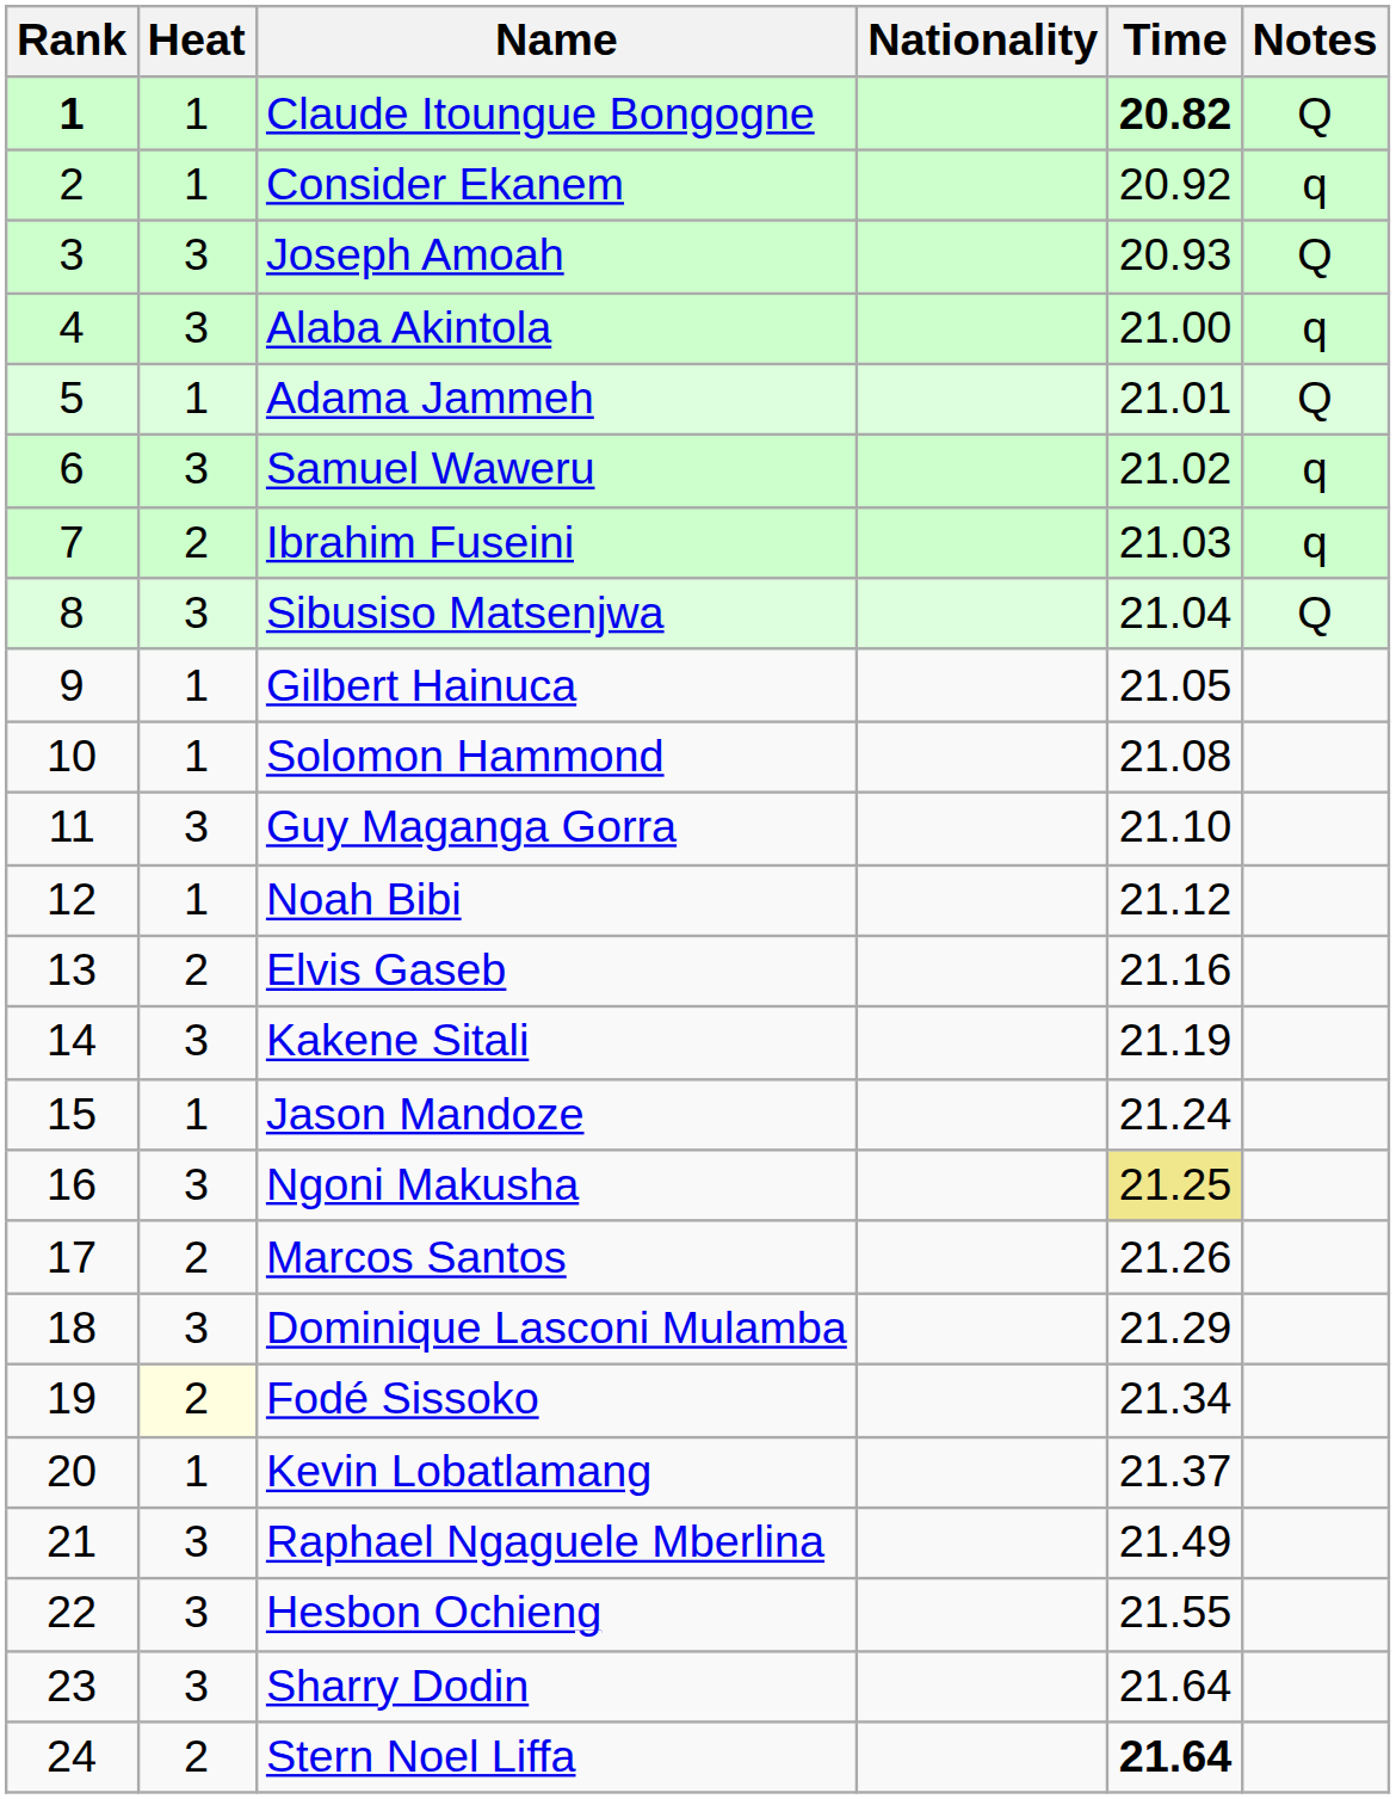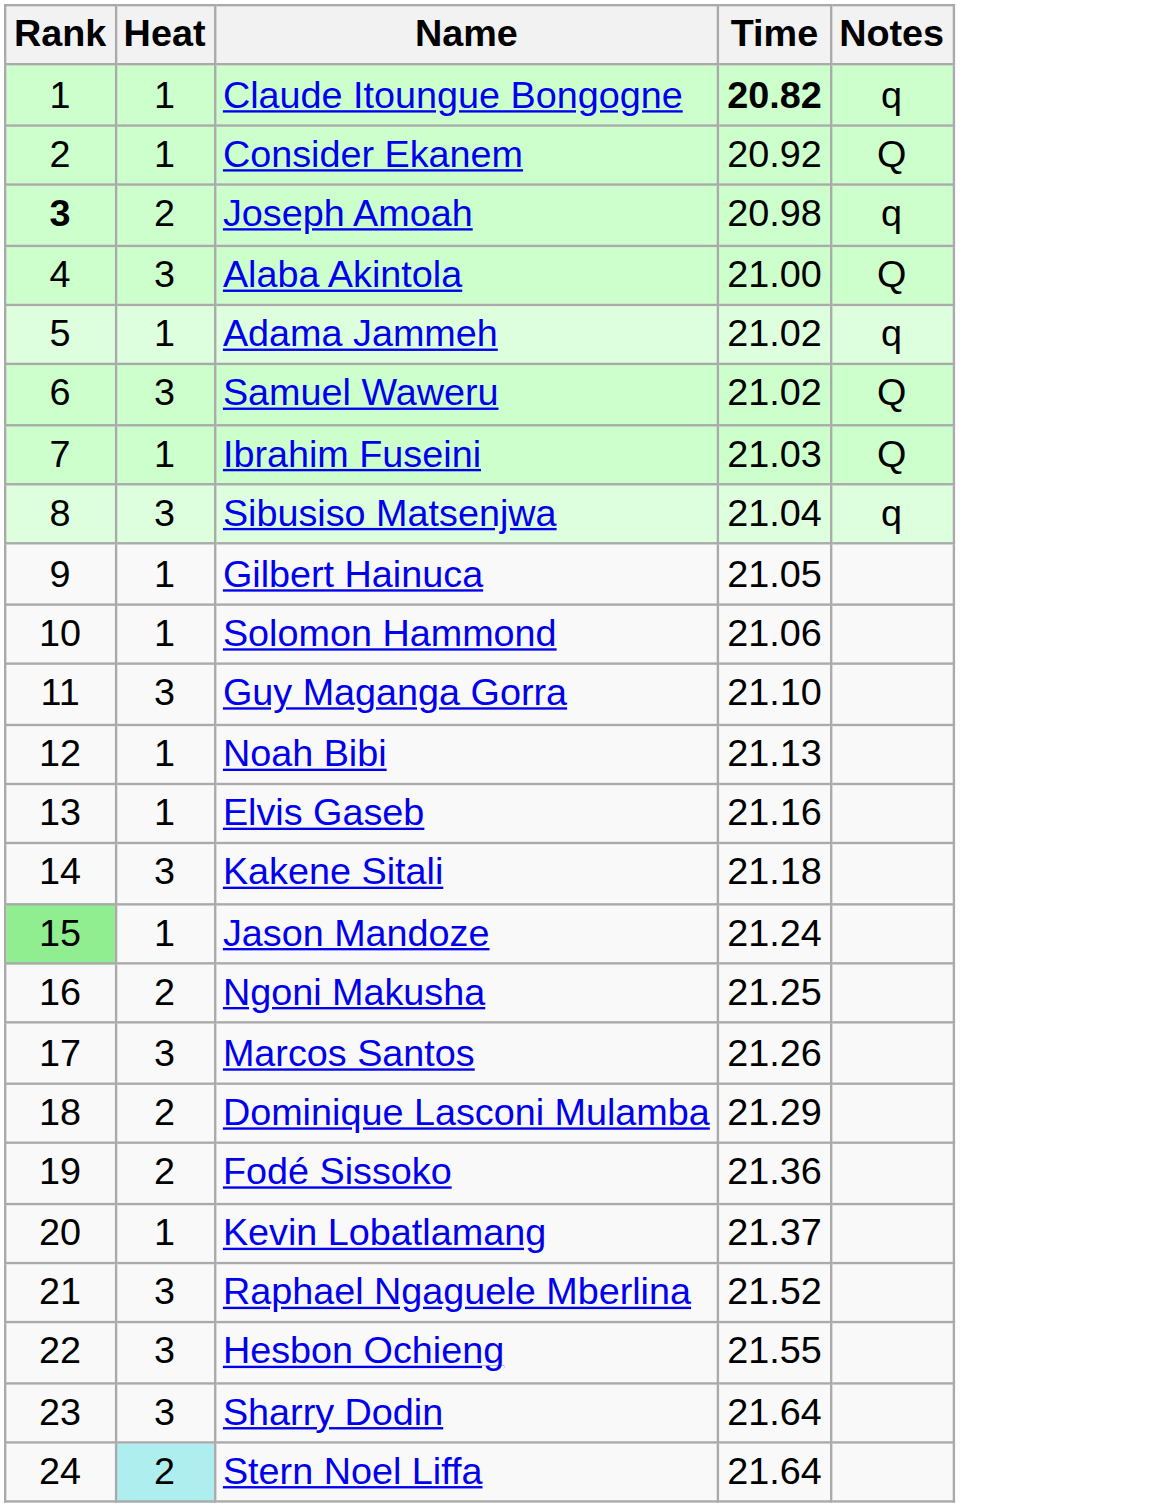- column: Nationality
Claude Itoungue Bongogne | Rank: bold -> normal
Claude Itoungue Bongogne | Notes: Q -> q
Consider Ekanem | Notes: q -> Q
Joseph Amoah | Rank: normal -> bold
Joseph Amoah | Heat: 3 -> 2
Joseph Amoah | Time: 20.93 -> 20.98
Joseph Amoah | Notes: Q -> q
Alaba Akintola | Notes: q -> Q
Adama Jammeh | Time: 21.01 -> 21.02
Adama Jammeh | Notes: Q -> q
Samuel Waweru | Notes: q -> Q
Ibrahim Fuseini | Heat: 2 -> 1
Ibrahim Fuseini | Notes: q -> Q
Sibusiso Matsenjwa | Notes: Q -> q
Solomon Hammond | Time: 21.08 -> 21.06
Noah Bibi | Time: 21.12 -> 21.13
Elvis Gaseb | Heat: 2 -> 1
Kakene Sitali | Time: 21.19 -> 21.18
Jason Mandoze | Rank: no background -> lightgreen background
Ngoni Makusha | Heat: 3 -> 2
Ngoni Makusha | Time: khaki background -> no background
Marcos Santos | Heat: 2 -> 3
Dominique Lasconi Mulamba | Heat: 3 -> 2
Fodé Sissoko | Heat: lightyellow background -> no background
Fodé Sissoko | Time: 21.34 -> 21.36
Raphael Ngaguele Mberlina | Time: 21.49 -> 21.52
Stern Noel Liffa | Heat: no background -> paleturquoise background
Stern Noel Liffa | Time: bold -> normal
